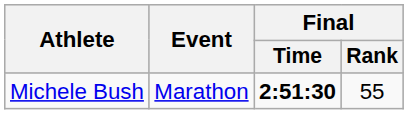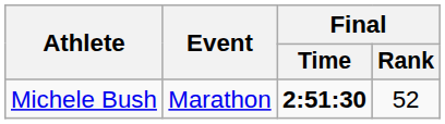Michele Bush | Final / Rank: 55 -> 52
